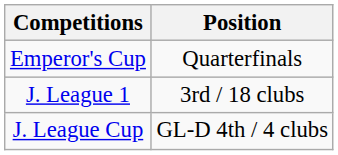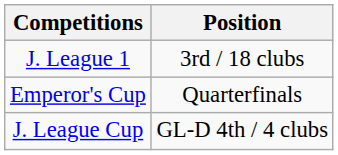rows swapped: J. League 1 <-> Emperor's Cup
